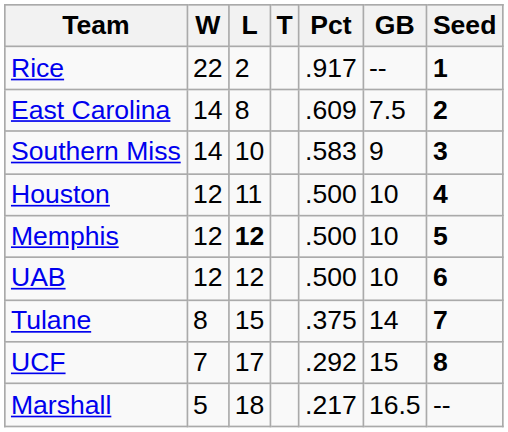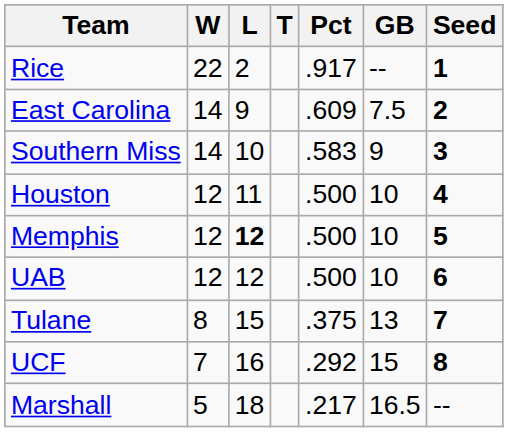East Carolina | L: 8 -> 9
Tulane | GB: 14 -> 13
UCF | L: 17 -> 16
